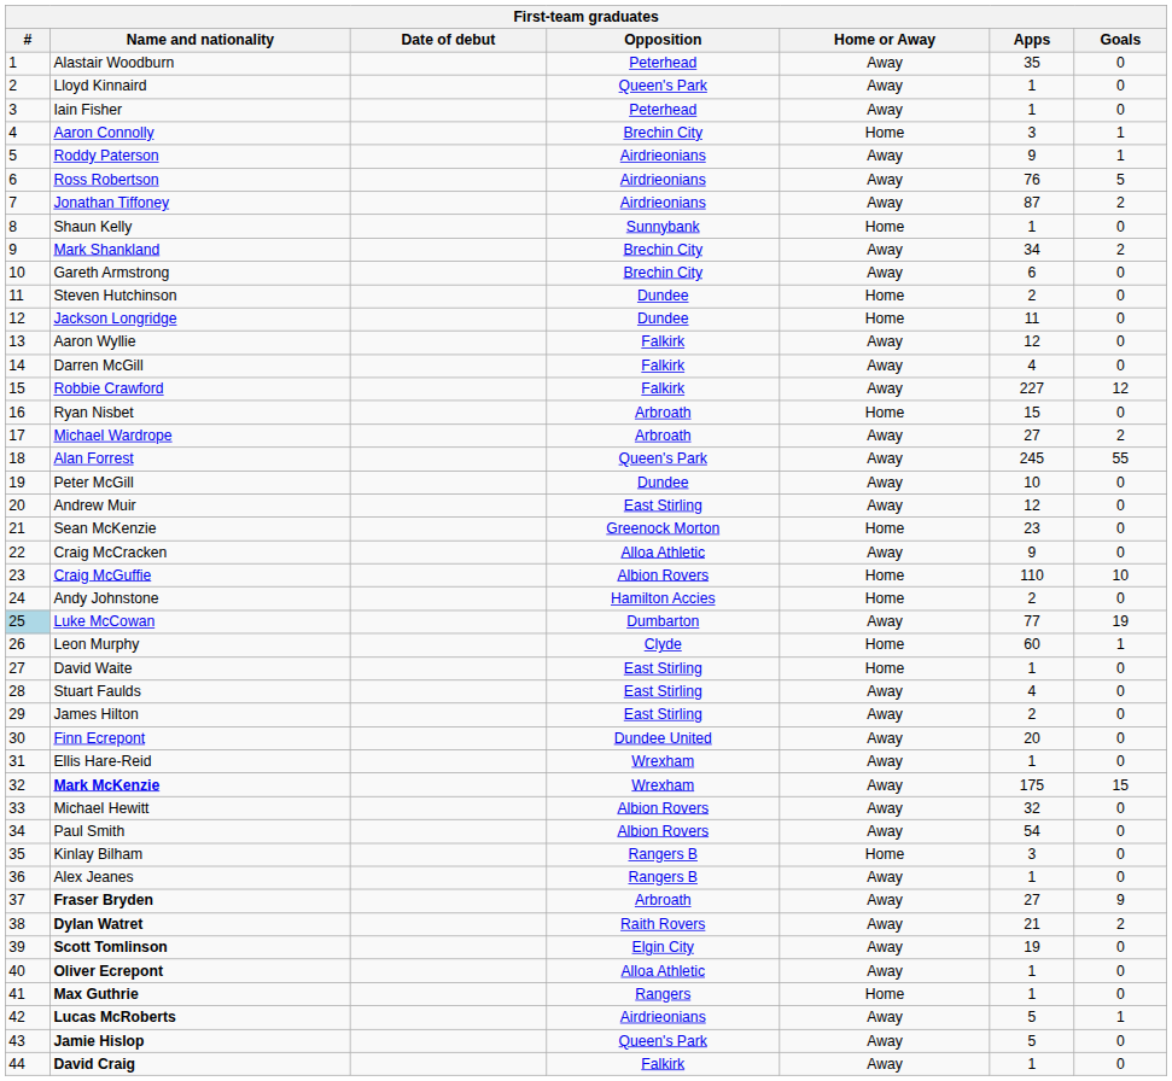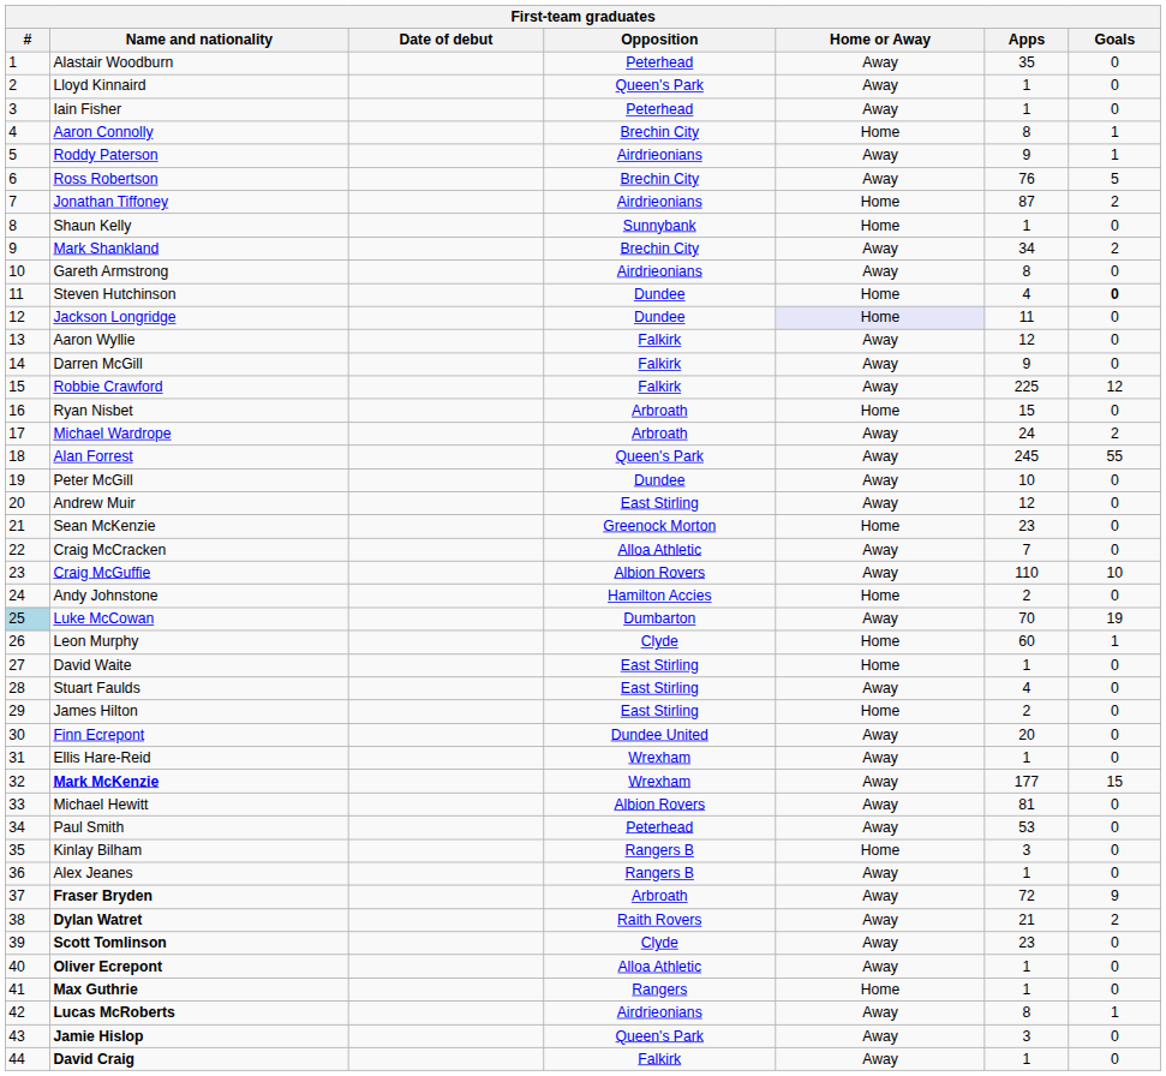Aaron Connolly | Apps: 3 -> 8
Ross Robertson | Opposition: Airdrieonians -> Brechin City
Jonathan Tiffoney | Home or Away: Away -> Home
Gareth Armstrong | Opposition: Brechin City -> Airdrieonians
Gareth Armstrong | Apps: 6 -> 8
Steven Hutchinson | Apps: 2 -> 4
Steven Hutchinson | Goals: normal -> bold
Jackson Longridge | Home or Away: no background -> lavender background
Darren McGill | Apps: 4 -> 9
Robbie Crawford | Apps: 227 -> 225
Michael Wardrope | Apps: 27 -> 24
Craig McCracken | Apps: 9 -> 7
Craig McGuffie | Home or Away: Home -> Away
Luke McCowan | Apps: 77 -> 70
James Hilton | Home or Away: Away -> Home
Mark McKenzie | Apps: 175 -> 177
Michael Hewitt | Apps: 32 -> 81
Paul Smith | Opposition: Albion Rovers -> Peterhead
Paul Smith | Apps: 54 -> 53
Fraser Bryden | Apps: 27 -> 72
Scott Tomlinson | Opposition: Elgin City -> Clyde
Scott Tomlinson | Apps: 19 -> 23
Lucas McRoberts | Apps: 5 -> 8
Jamie Hislop | Apps: 5 -> 3
